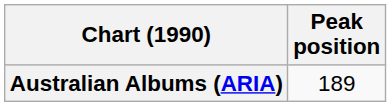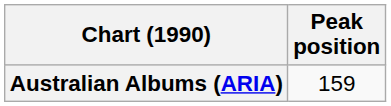Australian Albums (ARIA) | Peak position: 189 -> 159
